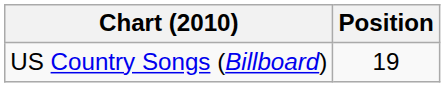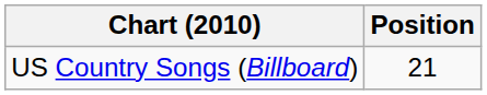US Country Songs (Billboard) | Position: 19 -> 21
